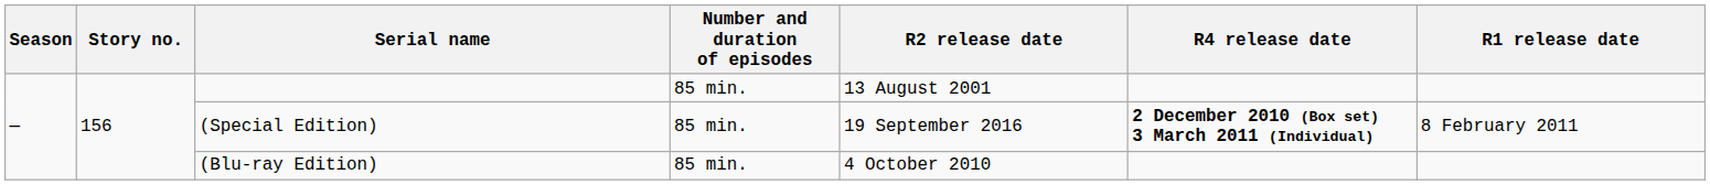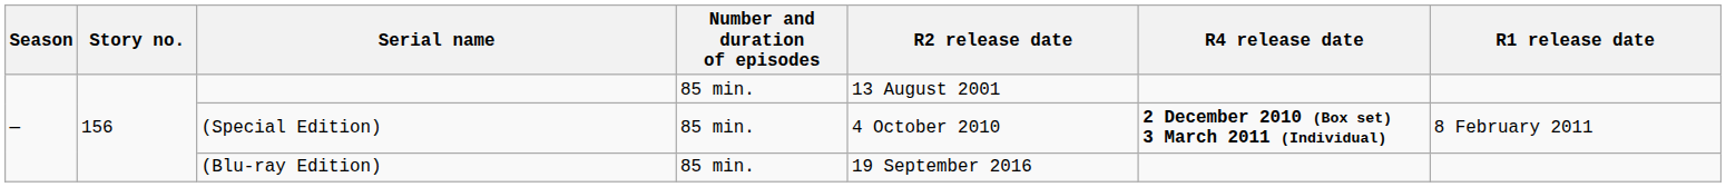(Special Edition) | R2 release date: 19 September 2016 -> 4 October 2010
(Blu-ray Edition) | R2 release date: 4 October 2010 -> 19 September 2016
